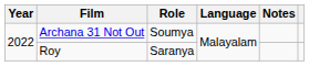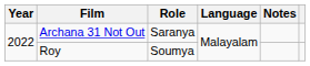Archana 31 Not Out | Role: Soumya -> Saranya
Roy | Role: Saranya -> Soumya
